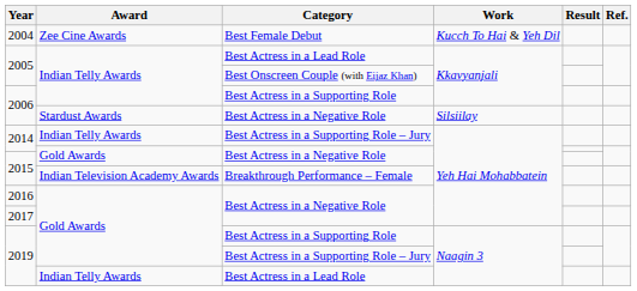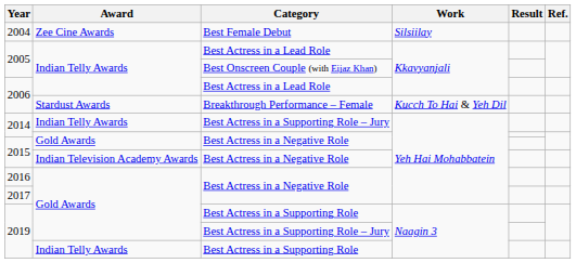2004 | Work: Kucch To Hai & Yeh Dil -> Silsiilay
2006 / Indian Telly Awards | Category: Best Actress in a Supporting Role -> Best Actress in a Lead Role
2006 / Stardust Awards | Category: Best Actress in a Negative Role -> Breakthrough Performance – Female
2006 / Stardust Awards | Work: Silsiilay -> Kucch To Hai & Yeh Dil
2015 / Indian Television Academy Awards | Category: Breakthrough Performance – Female -> Best Actress in a Negative Role
2019 / Indian Telly Awards | Category: Best Actress in a Lead Role -> Best Actress in a Supporting Role
